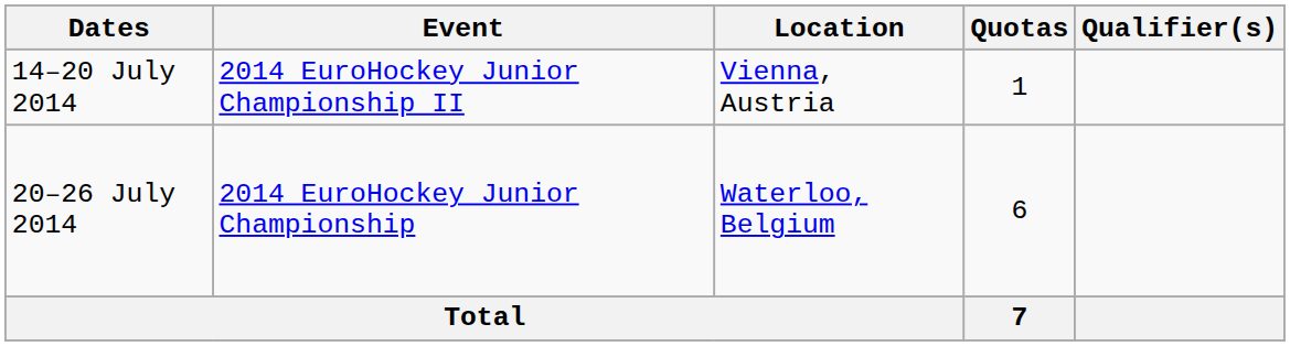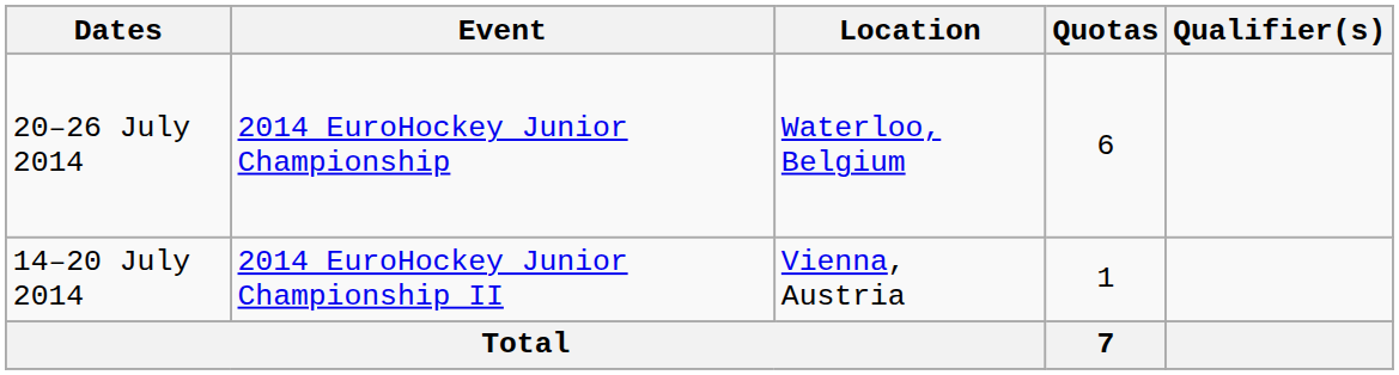rows swapped: 20–26 July 2014 <-> 14–20 July 2014
